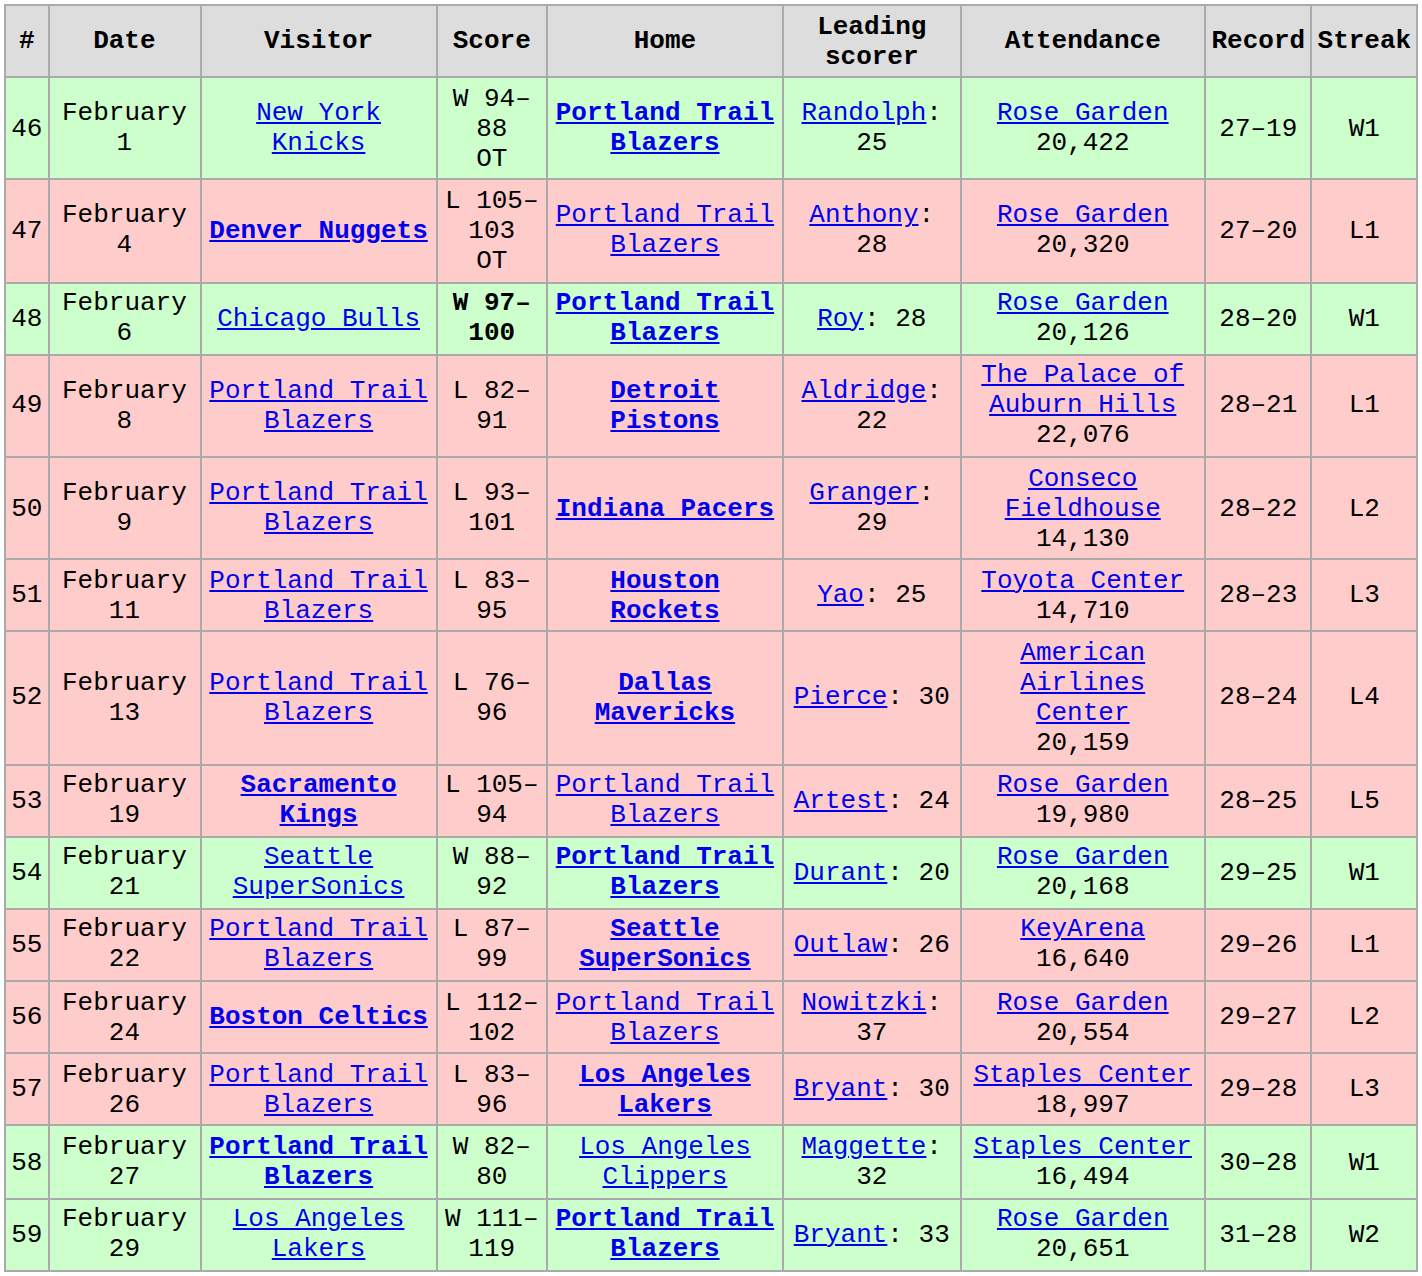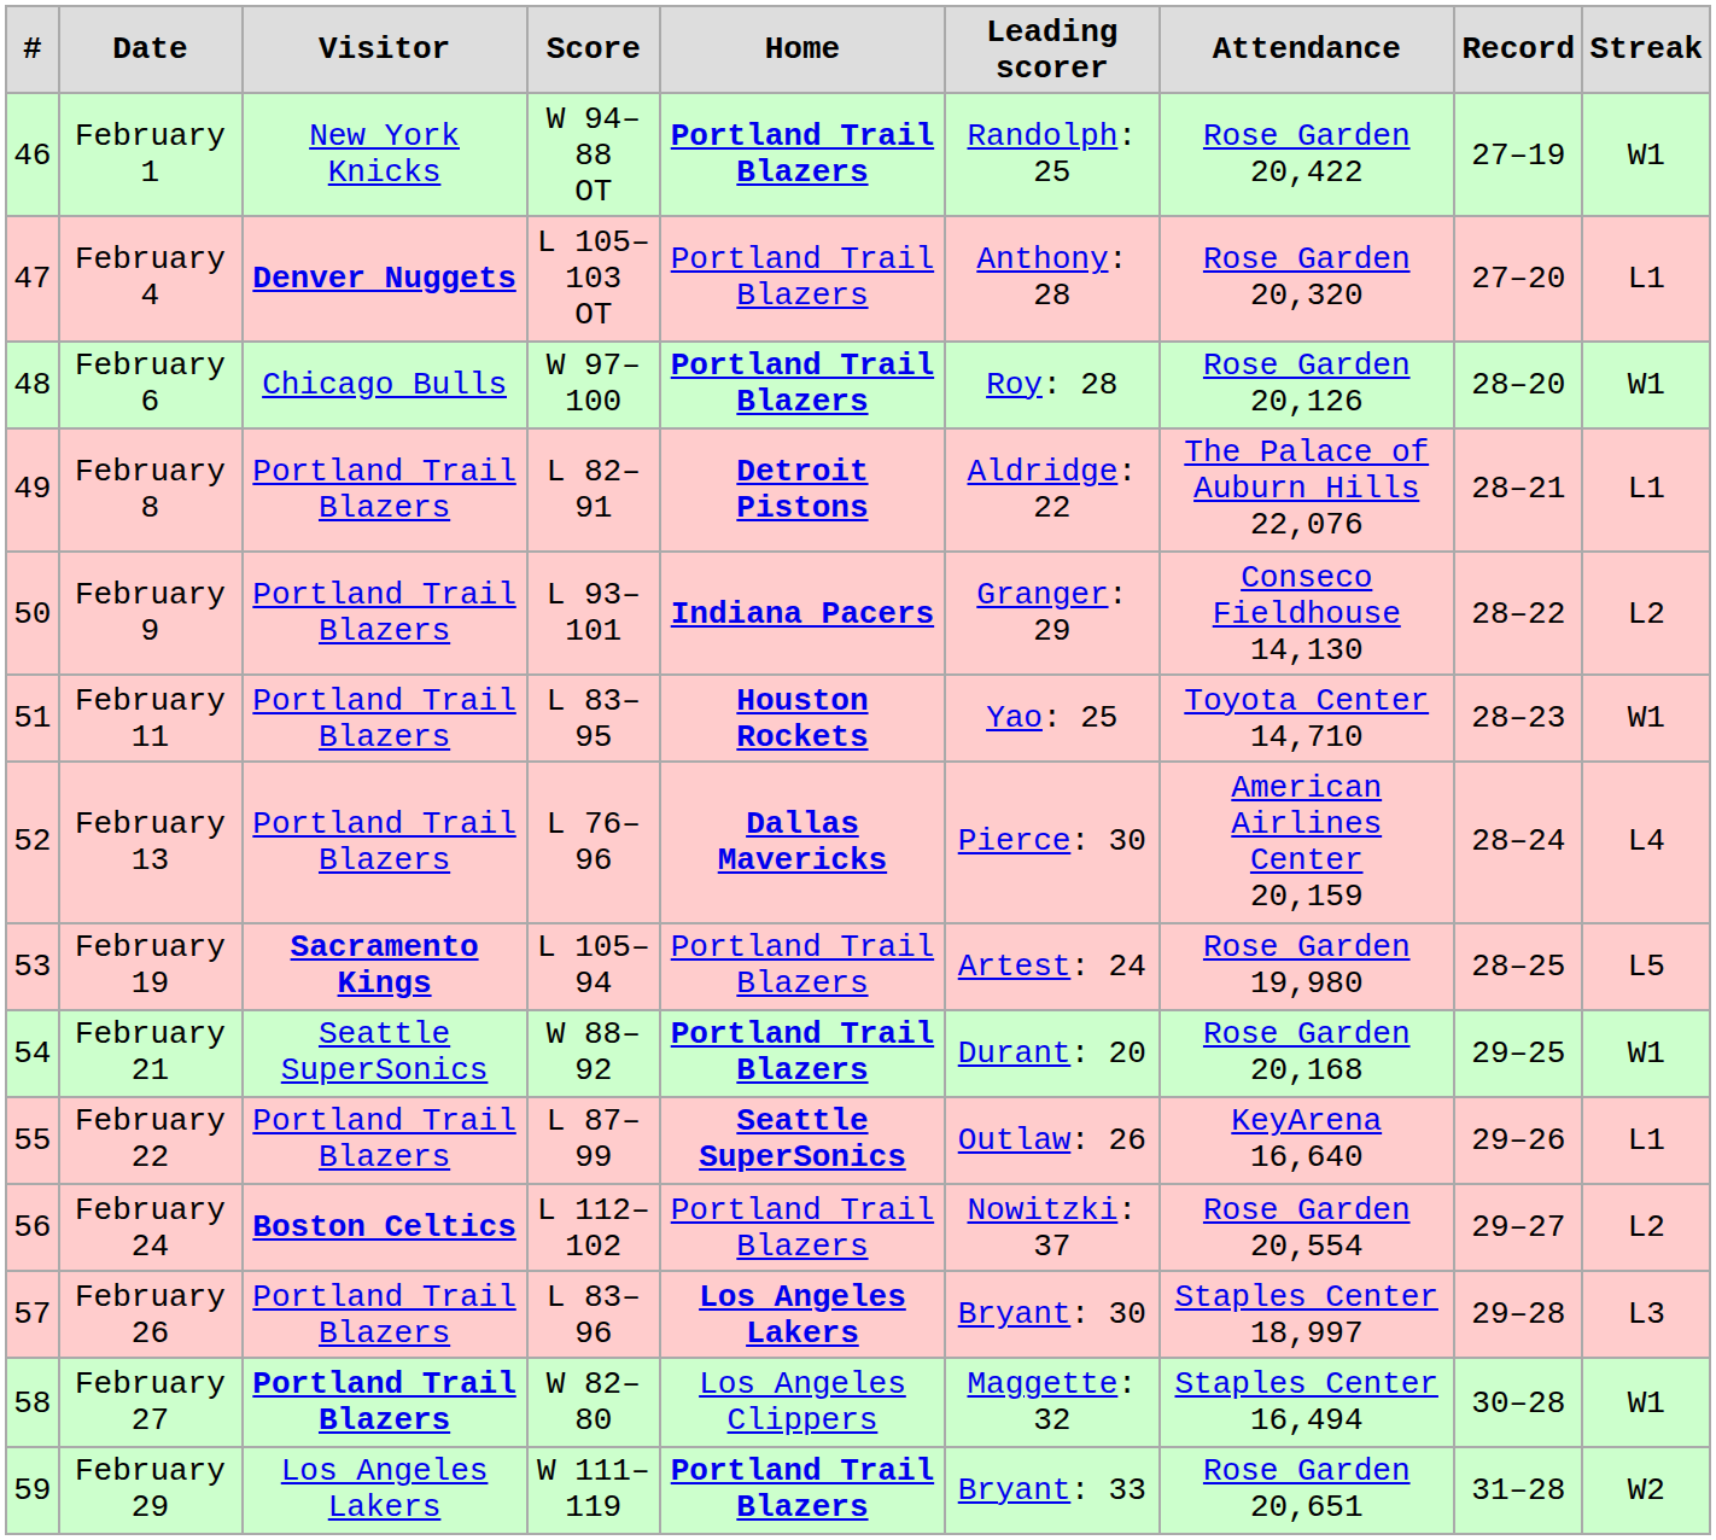February 6 | Score: bold -> normal
February 11 | Streak: L3 -> W1
